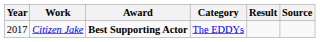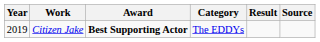Citizen Jake | Year: 2017 -> 2019
